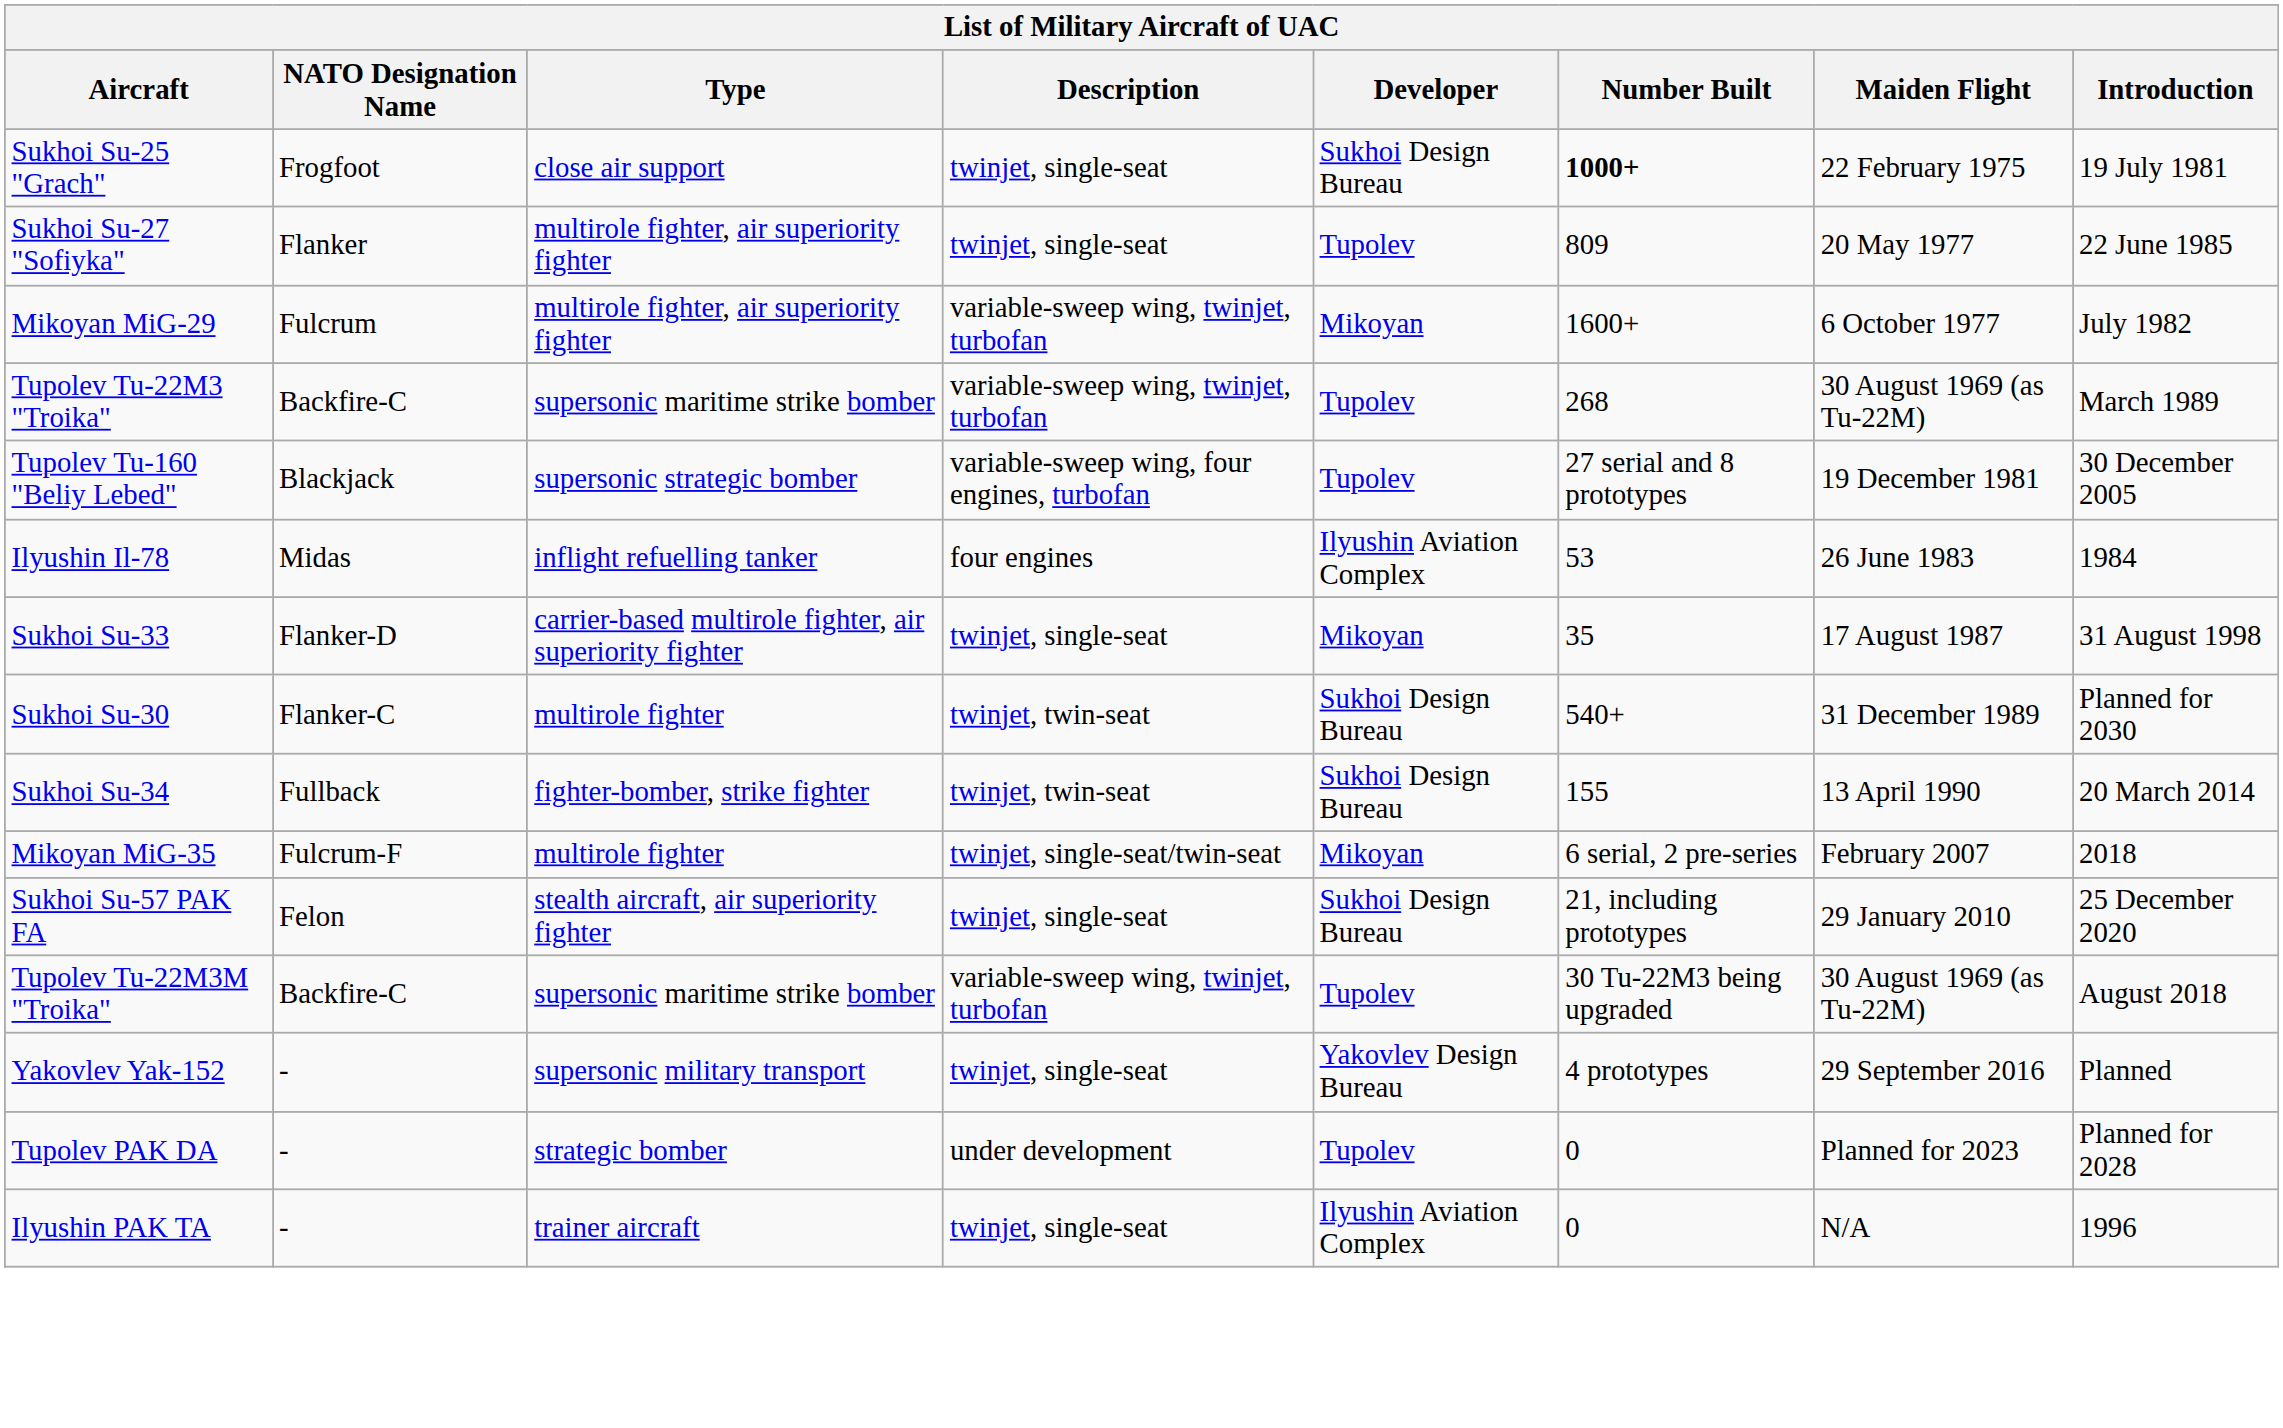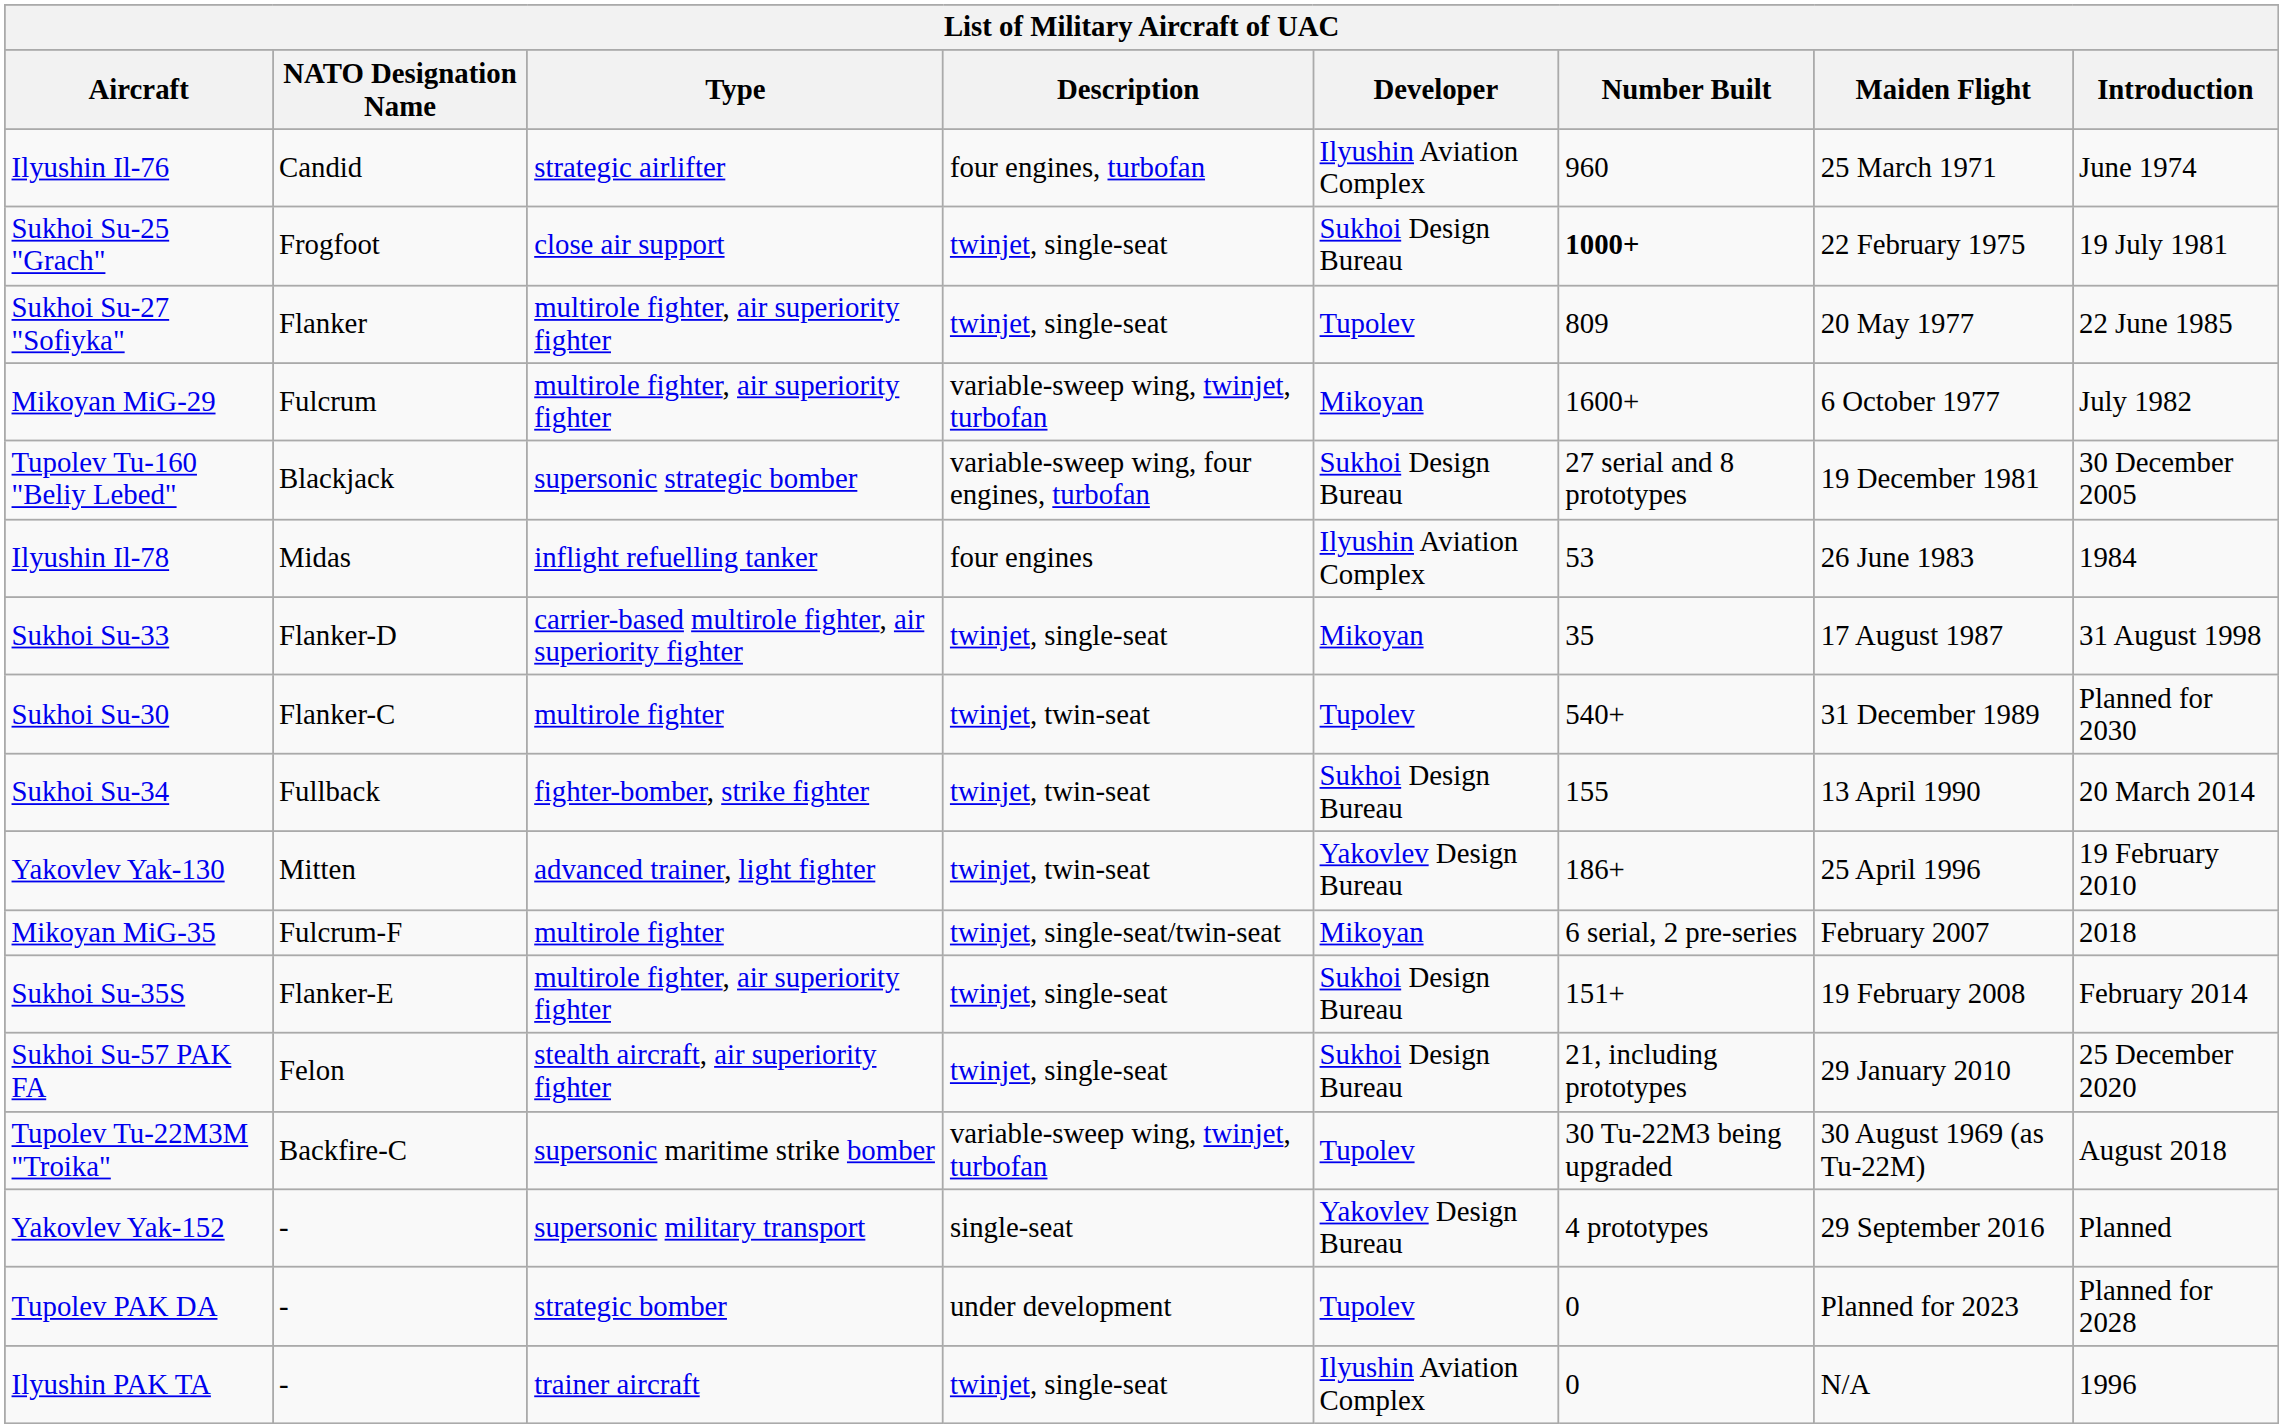+ row: Ilyushin Il-76 | Candid | strategic airlifter | four engines, turbofan | Ilyushin Aviation Complex | 960 | 25 March 1971 | June 1974
- row: Tupolev Tu-22M3 "Troika" | Backfire-C | supersonic maritime strike bomber | variable-sweep wing, twinjet, turbofan | Tupolev | 268 | 30 August 1969 (as Tu-22M) | March 1989
Tupolev Tu-160 "Beliy Lebed" | Developer: Tupolev -> Sukhoi Design Bureau
Sukhoi Su-30 | Developer: Sukhoi Design Bureau -> Tupolev
+ row: Yakovlev Yak-130 | Mitten | advanced trainer, light fighter | twinjet, twin-seat | Yakovlev Design Bureau | 186+ | 25 April 1996 | 19 February 2010
+ row: Sukhoi Su-35S | Flanker-E | multirole fighter, air superiority fighter | twinjet, single-seat | Sukhoi Design Bureau | 151+ | 19 February 2008 | February 2014
Yakovlev Yak-152 | Description: twinjet, single-seat -> single-seat
